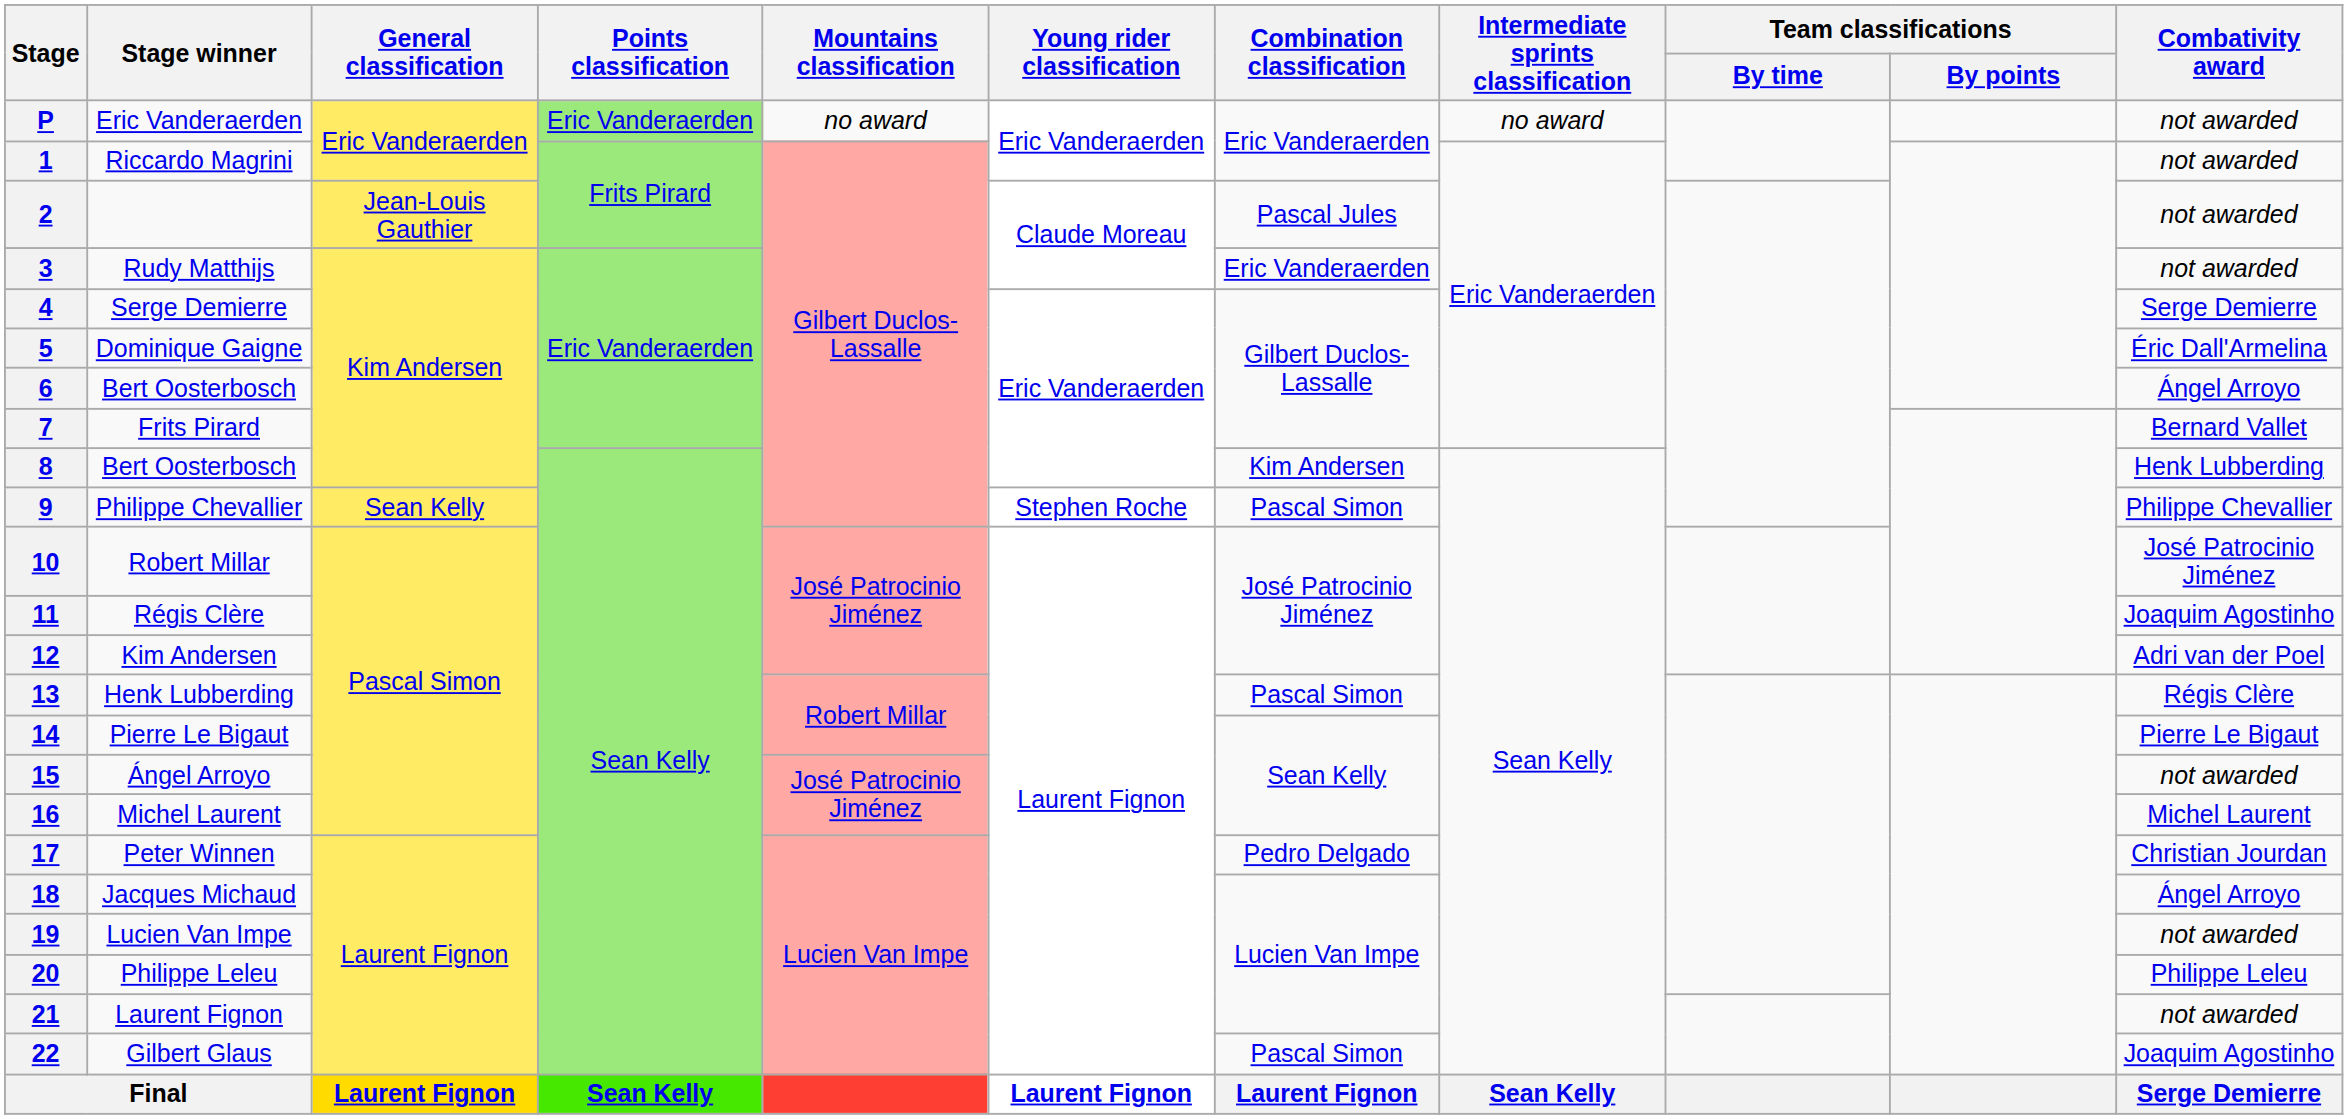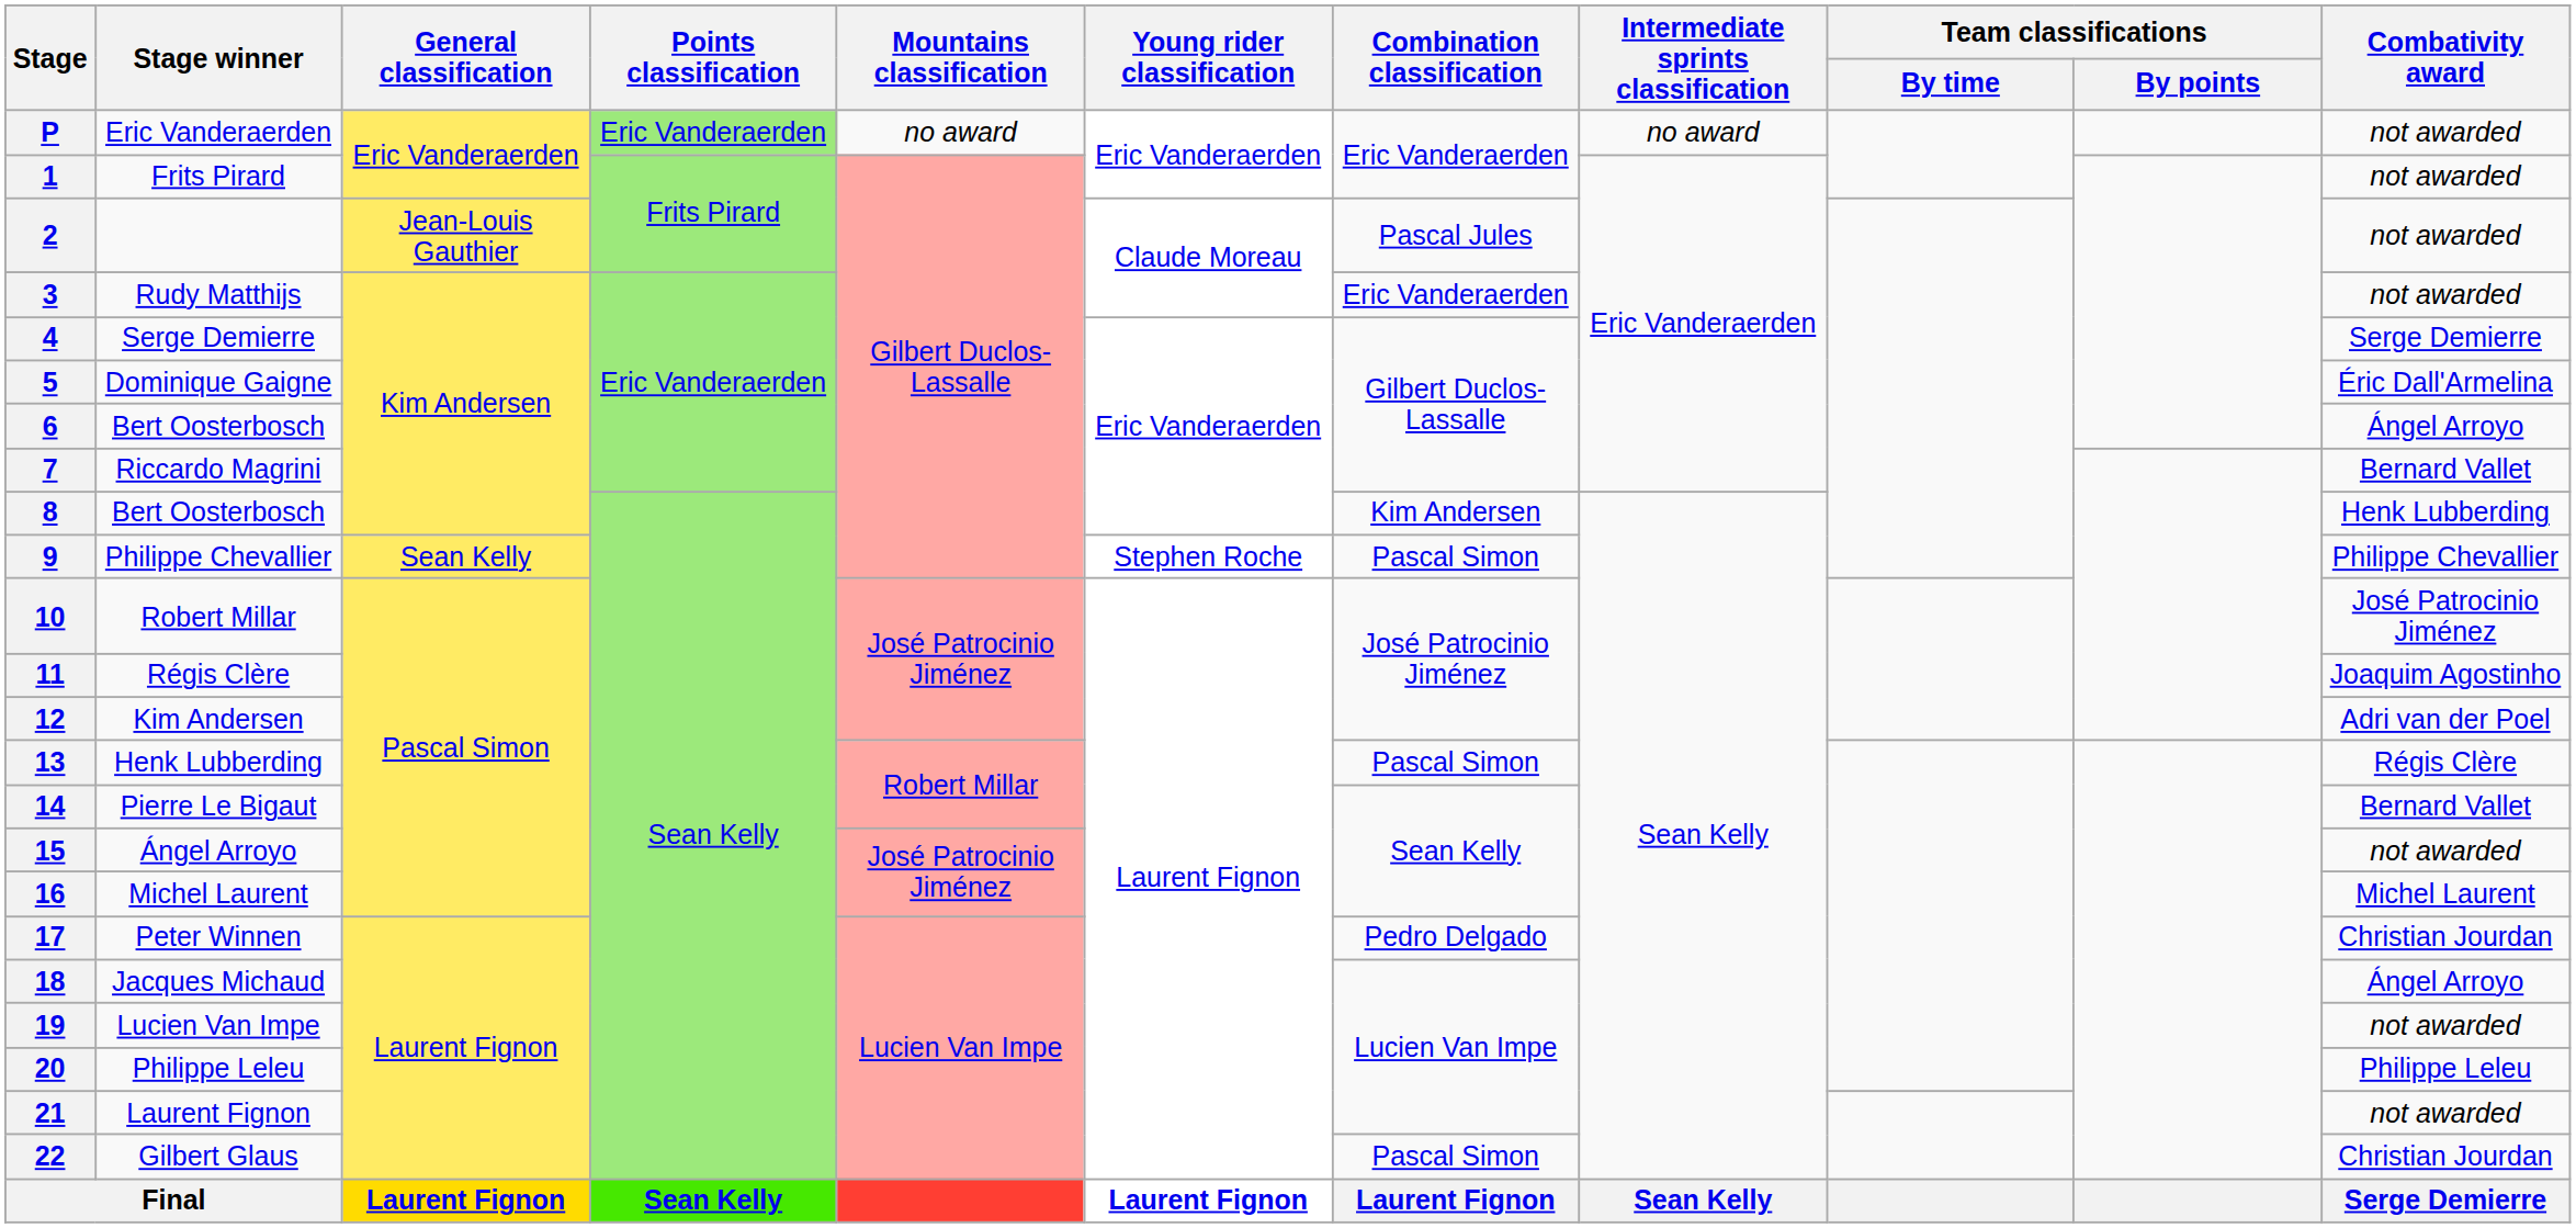1 | Stage winner: Riccardo Magrini -> Frits Pirard
7 | Stage winner: Frits Pirard -> Riccardo Magrini
14 | Combativity award: Pierre Le Bigaut -> Bernard Vallet
22 | Combativity award: Joaquim Agostinho -> Christian Jourdan
